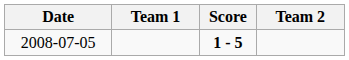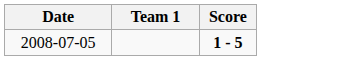- column: Team 2
